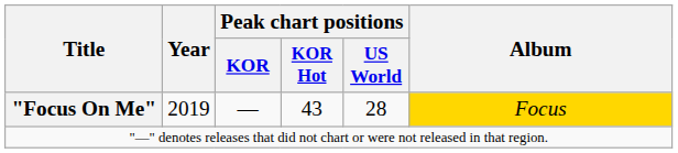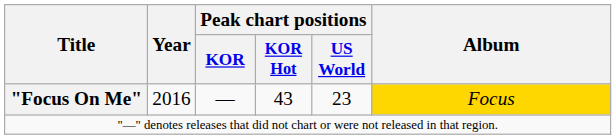"Focus On Me" | Year: 2019 -> 2016
"Focus On Me" | Peak chart positions / US World: 28 -> 23
